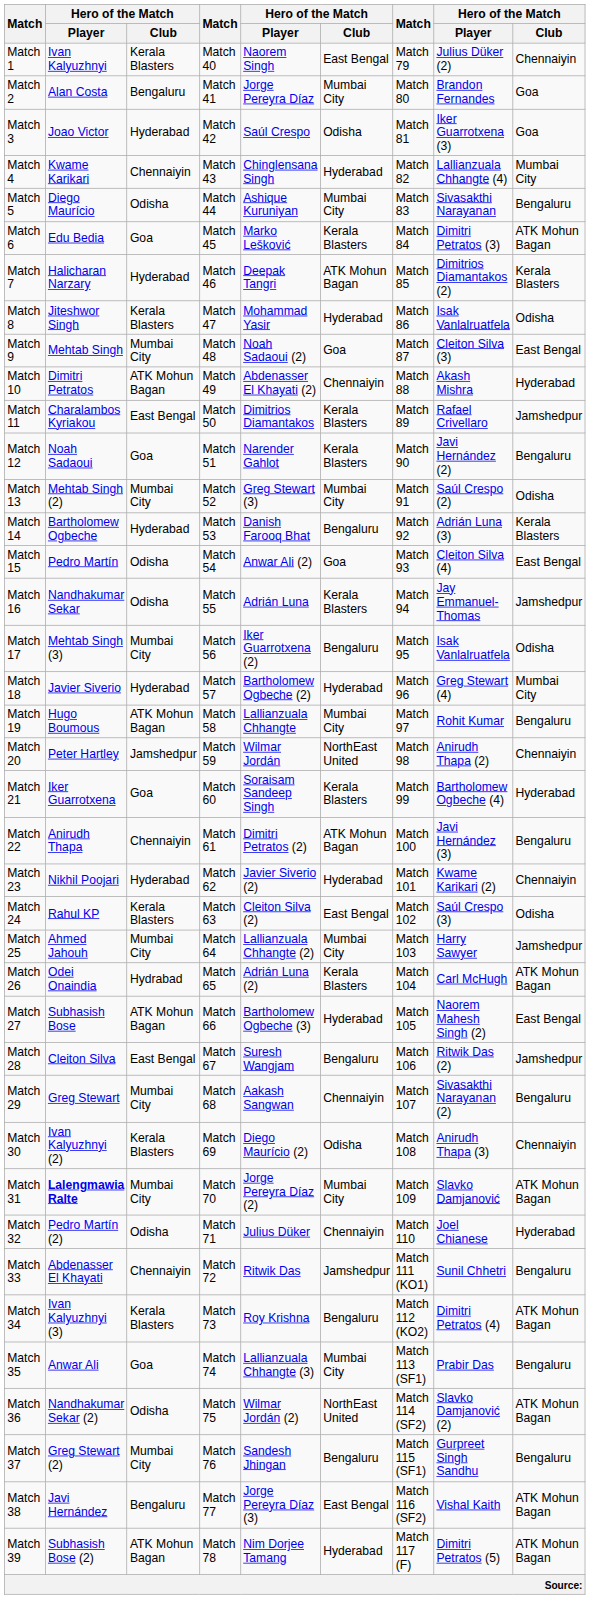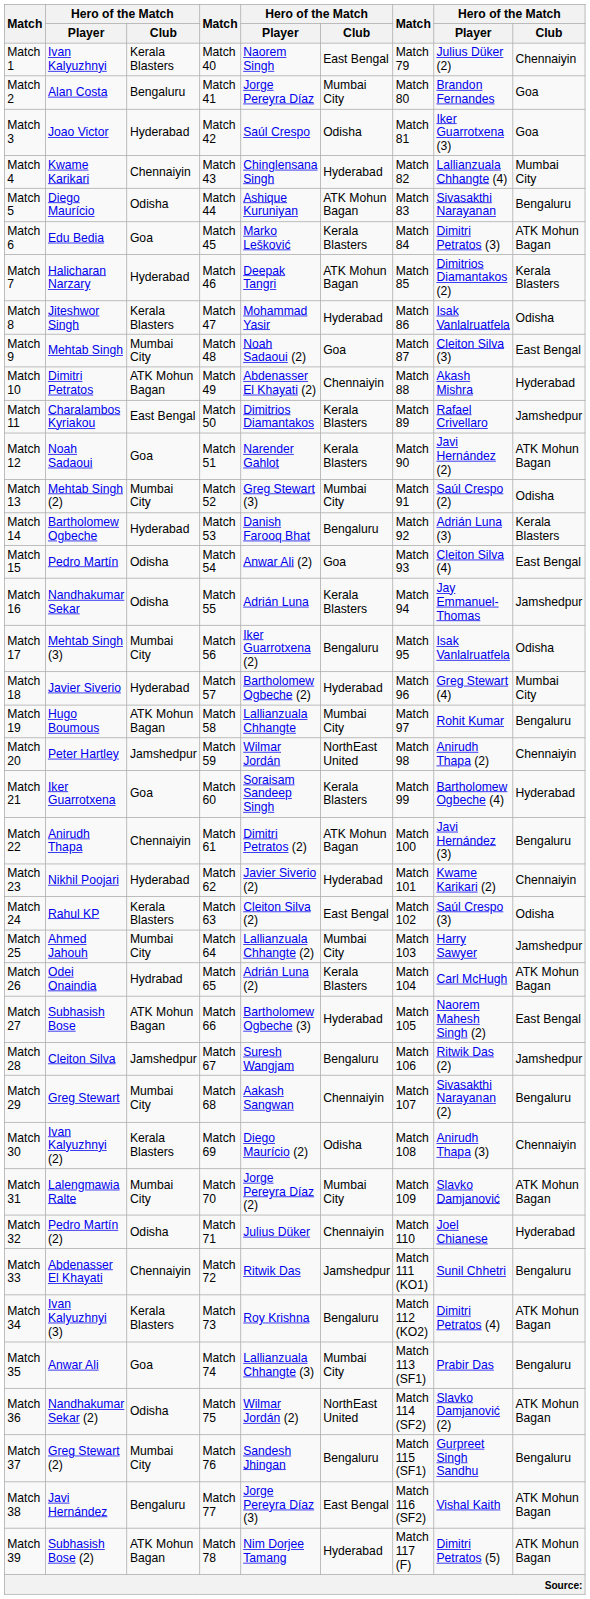Match 5 | column 6: Mumbai City -> ATK Mohun Bagan
Match 12 | column 9: Bengaluru -> ATK Mohun Bagan
Match 28 | column 3: East Bengal -> Jamshedpur
Match 31 | column 2: bold -> normal
